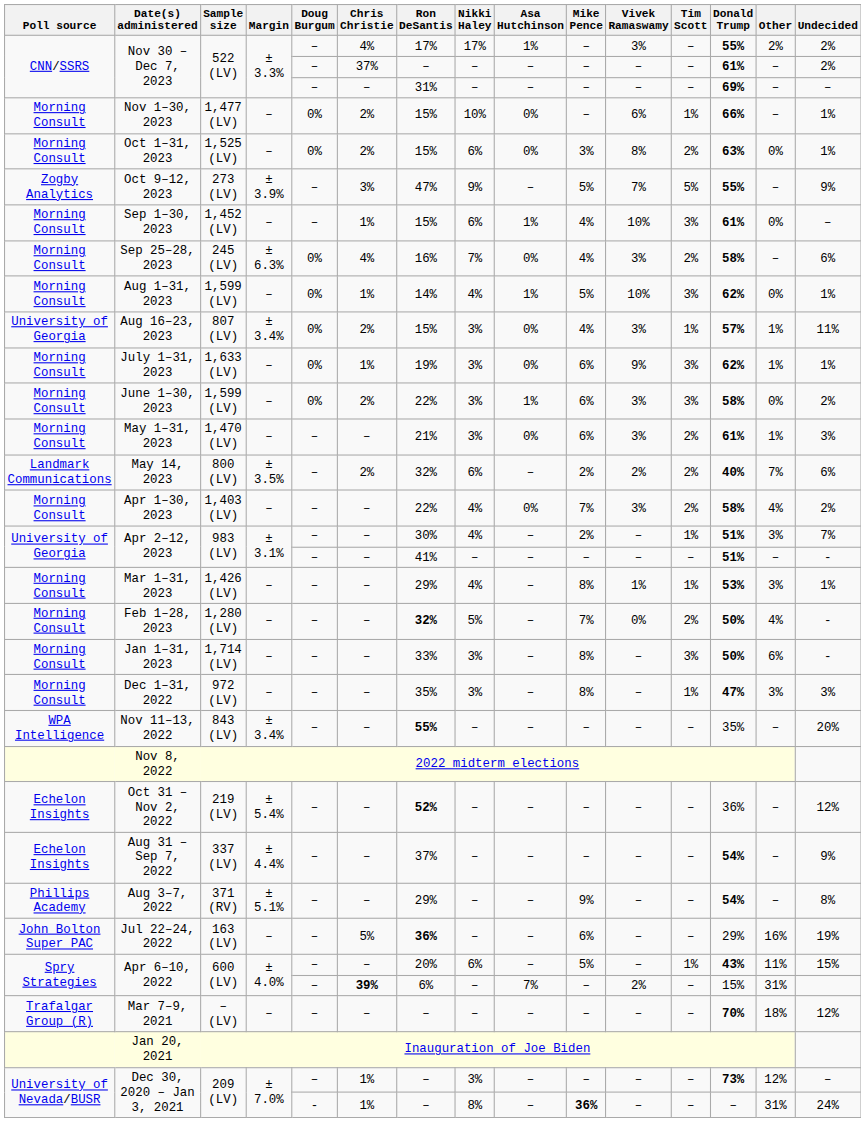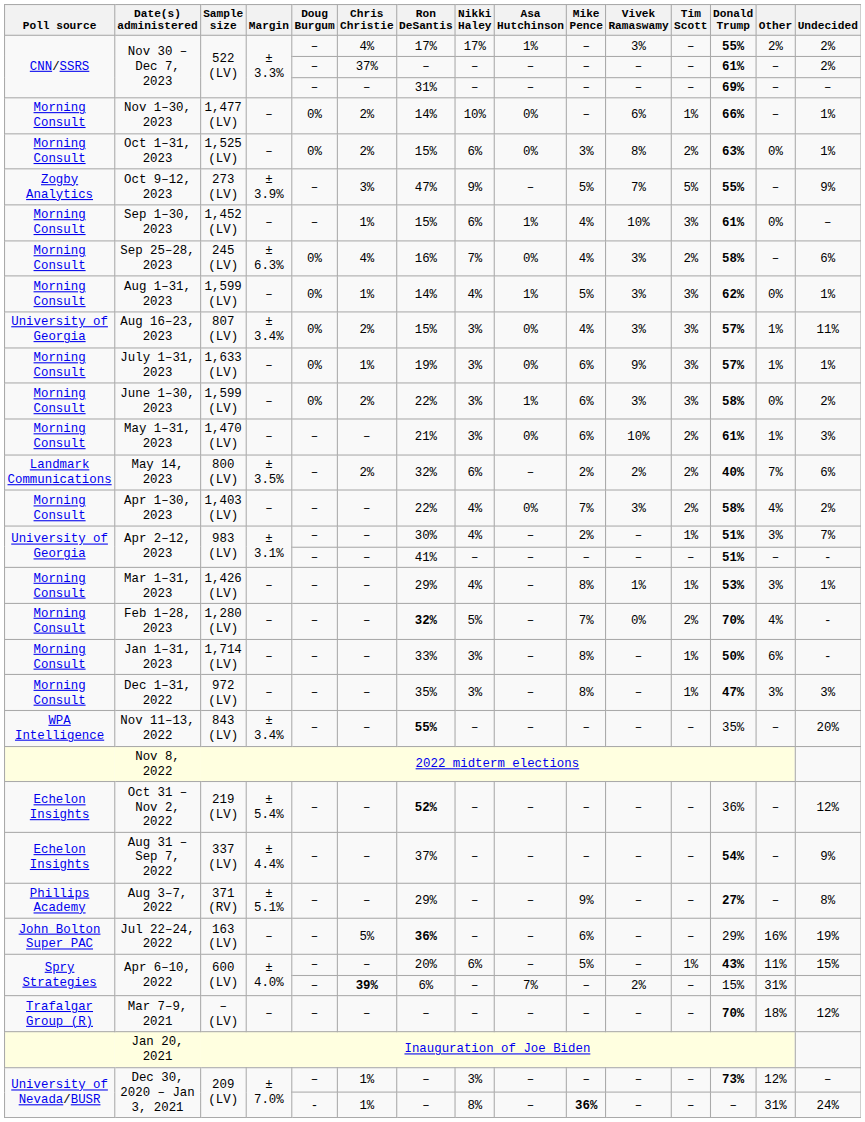Nov 1–30, 2023 | Ron DeSantis: 15% -> 14%
Aug 1–31, 2023 | Vivek Ramaswamy: 10% -> 3%
Aug 16–23, 2023 | Tim Scott: 1% -> 3%
July 1–31, 2023 | Donald Trump: 62% -> 57%
May 1–31, 2023 | Vivek Ramaswamy: 3% -> 10%
Feb 1–28, 2023 | Donald Trump: 50% -> 70%
Jan 1–31, 2023 | Tim Scott: 3% -> 1%
Aug 3–7, 2022 | Donald Trump: 54% -> 27%
